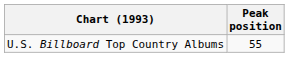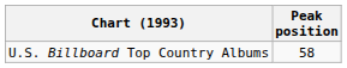U.S. Billboard Top Country Albums | Peak position: 55 -> 58
